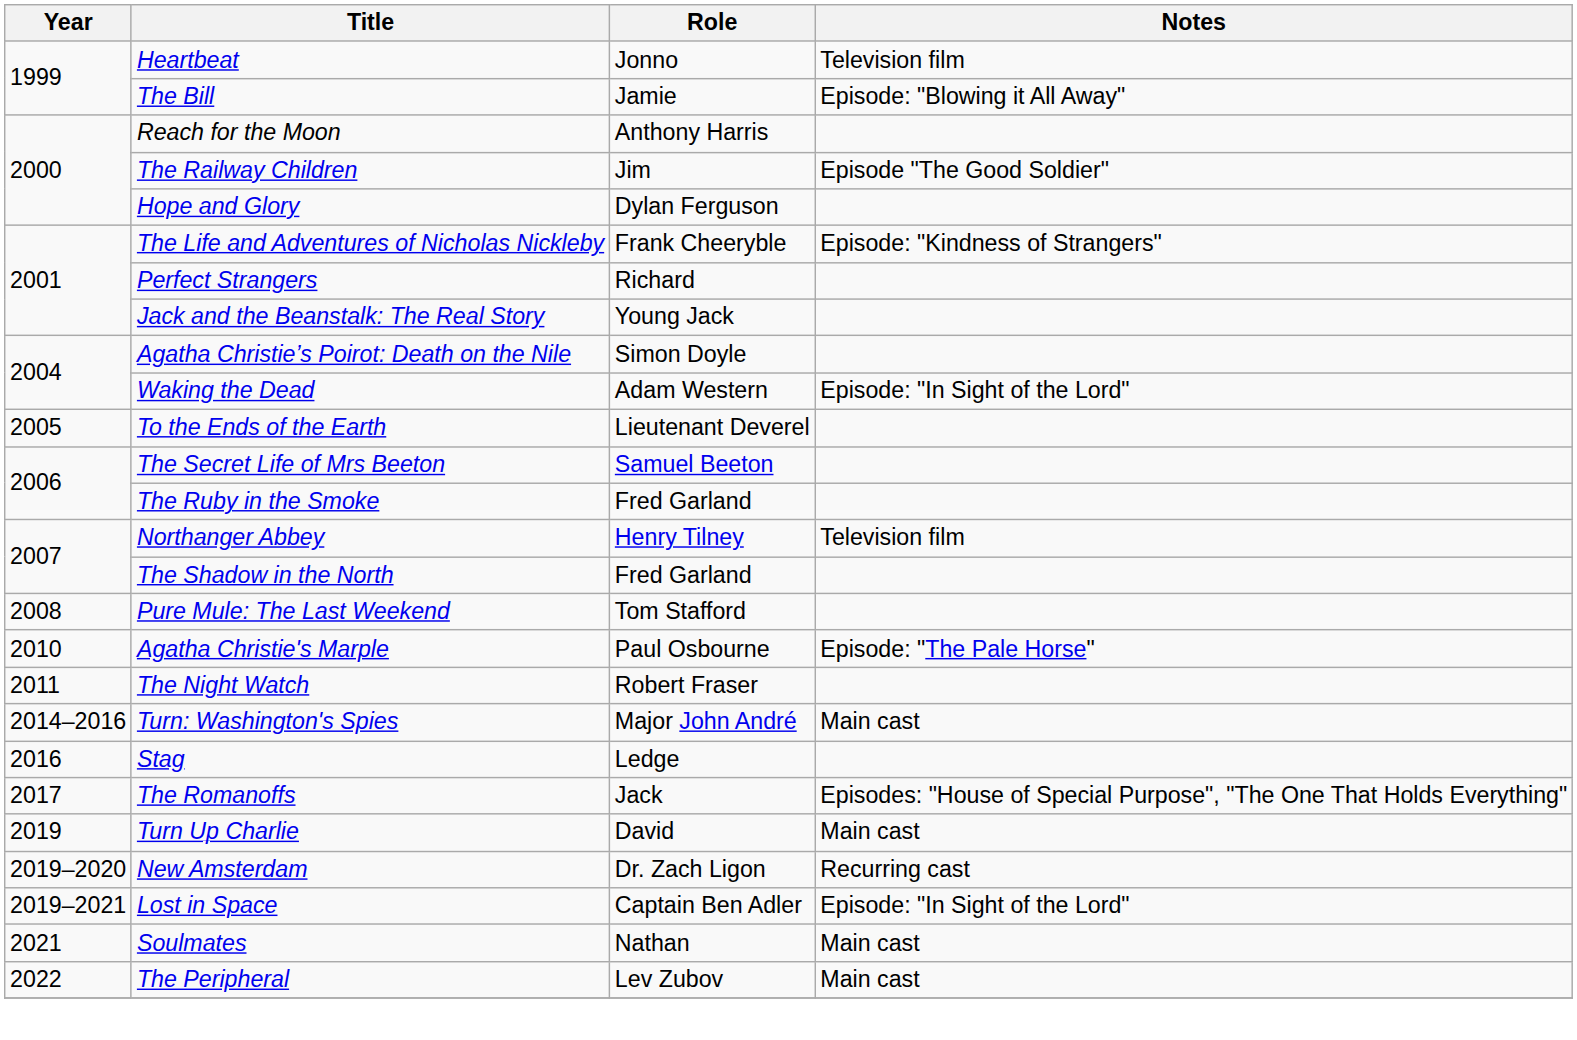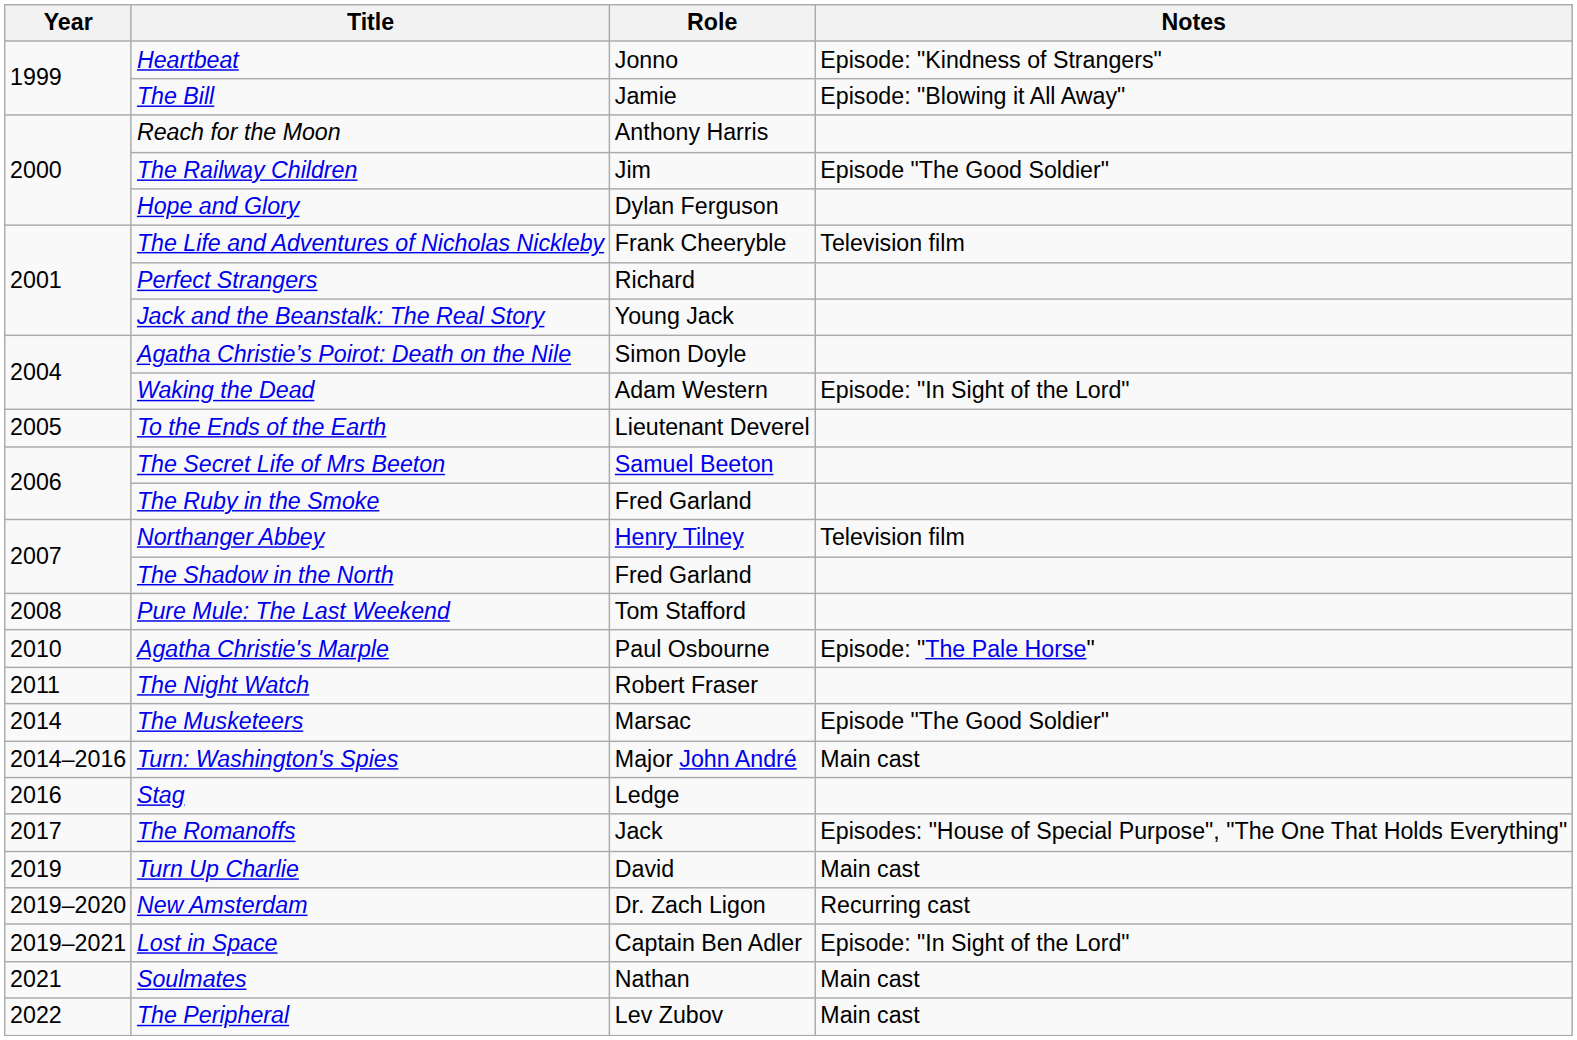Heartbeat | Notes: Television film -> Episode: "Kindness of Strangers"
The Life and Adventures of Nicholas Nickleby | Notes: Episode: "Kindness of Strangers" -> Television film
+ row: 2014 | The Musketeers | Marsac | Episode "The Good Soldier"
